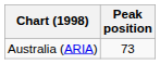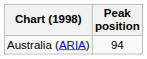Australia (ARIA) | Peak position: 73 -> 94
